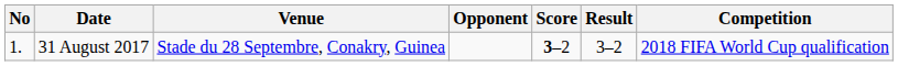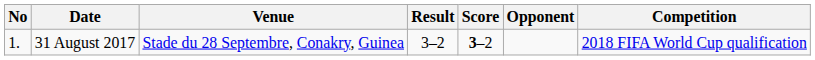columns swapped: Opponent <-> Result
